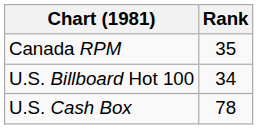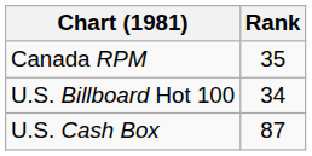U.S. Cash Box | Rank: 78 -> 87
